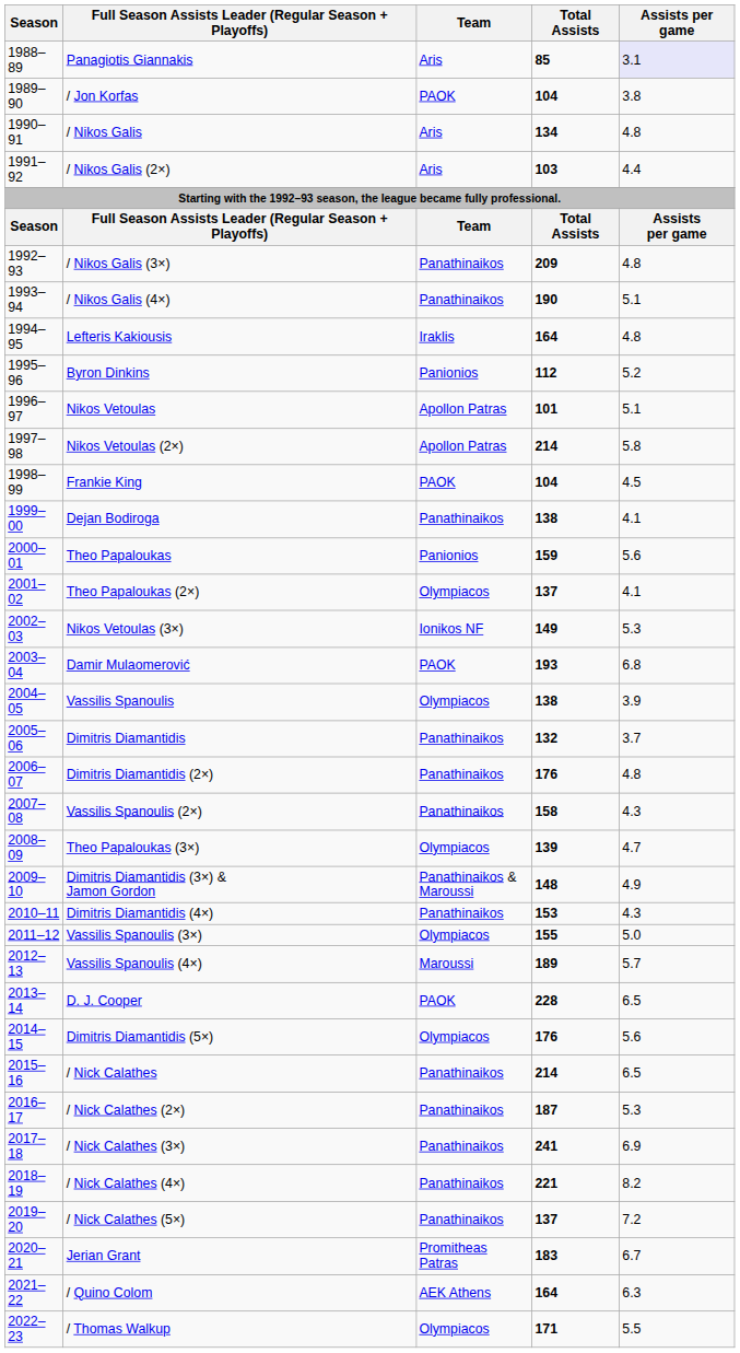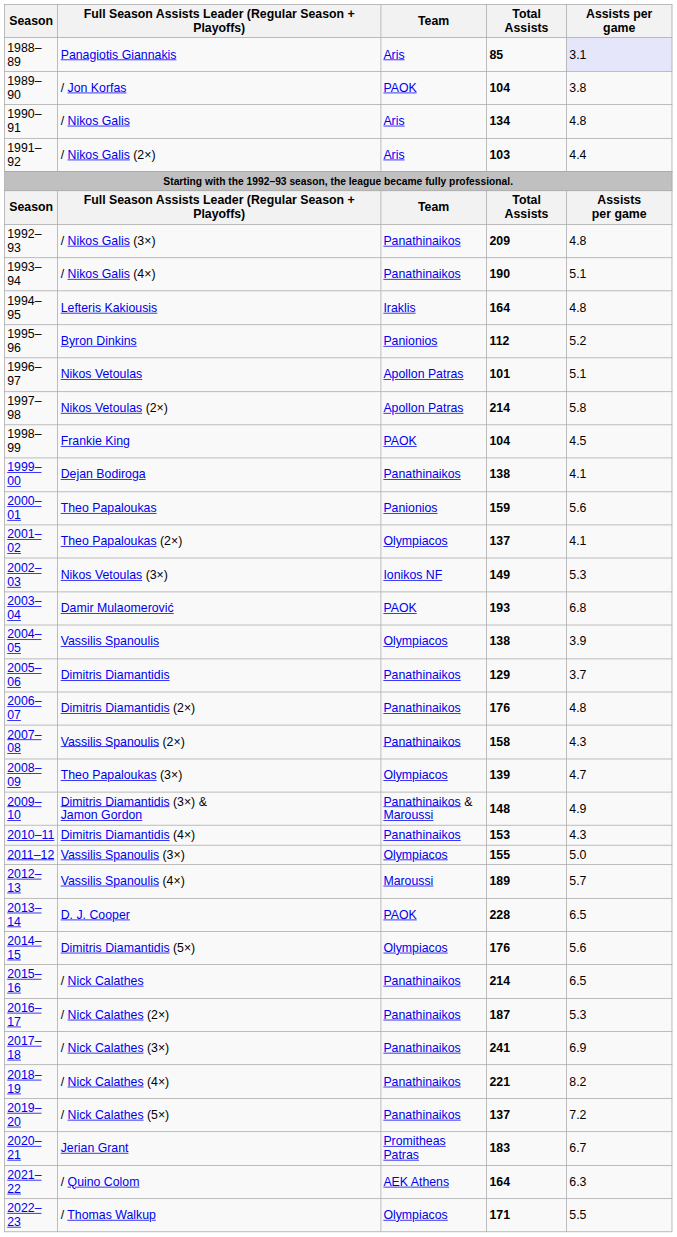Dimitris Diamantidis | Total Assists: 132 -> 129
